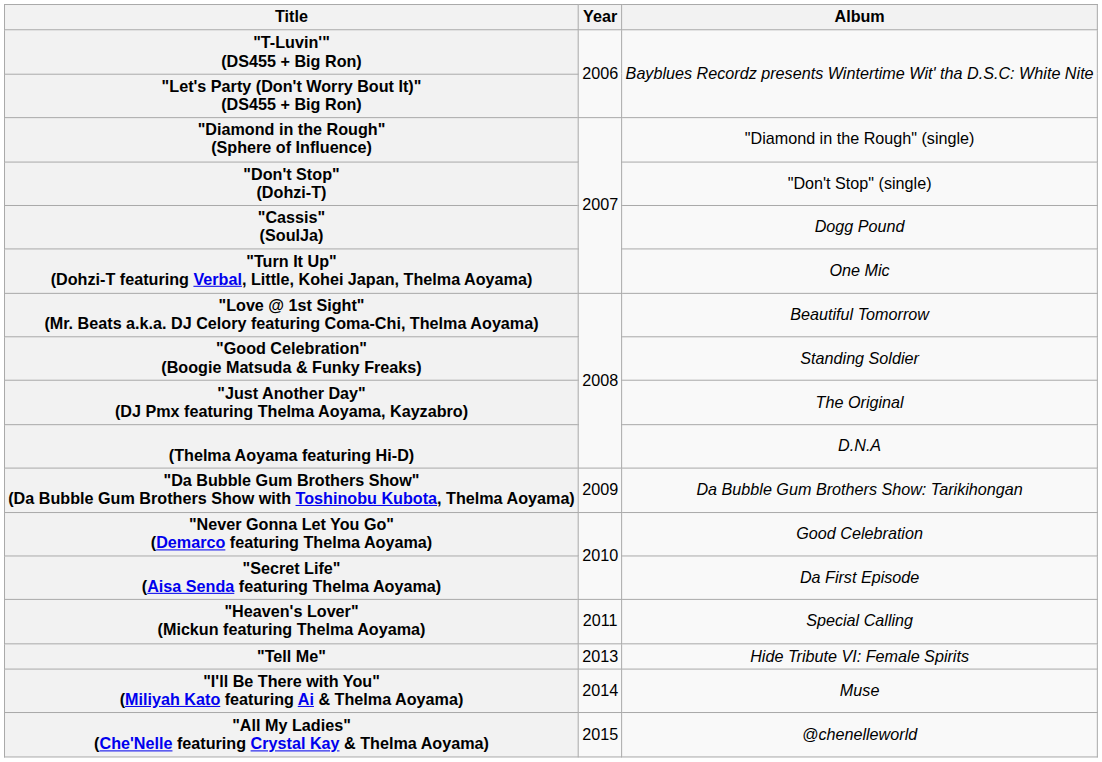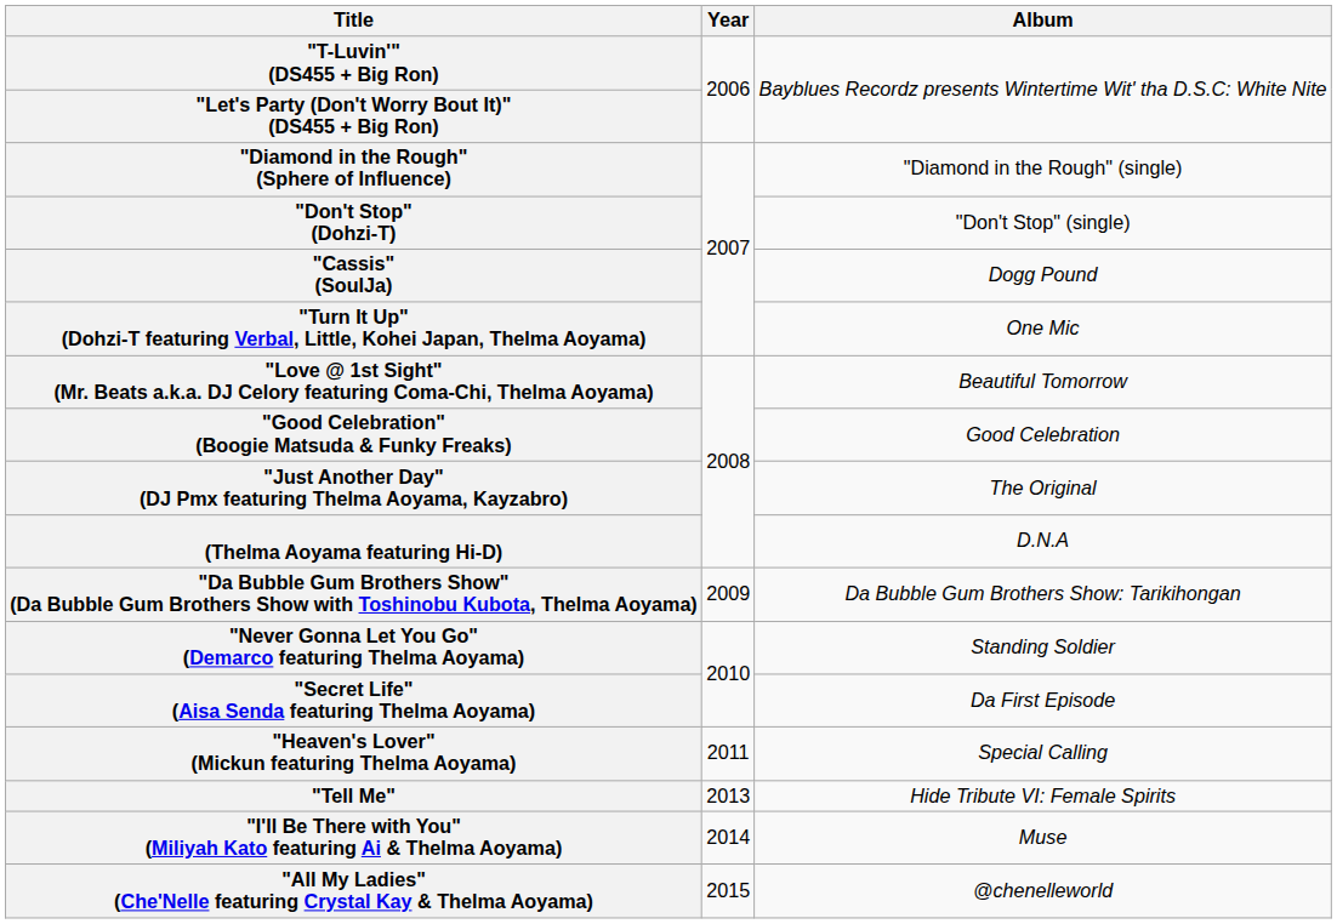"Good Celebration" (Boogie Matsuda & Funky Freaks) | Album: Standing Soldier -> Good Celebration
"Never Gonna Let You Go" (Demarco featuring Thelma Aoyama) | Album: Good Celebration -> Standing Soldier
